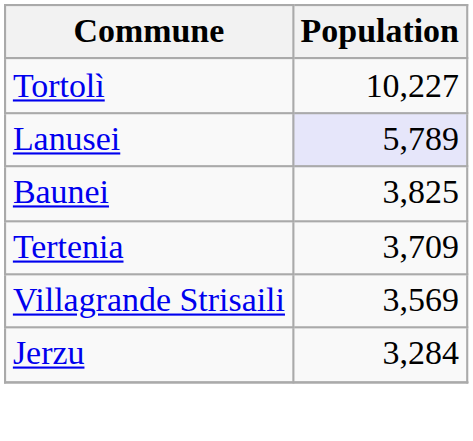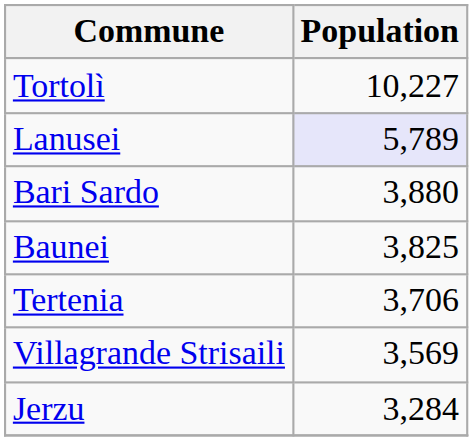+ row: Bari Sardo | 3,880
Tertenia | Population: 3,709 -> 3,706
